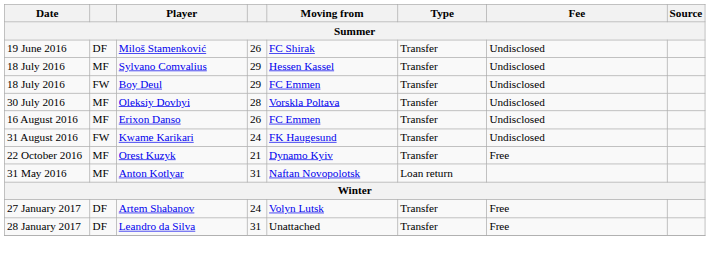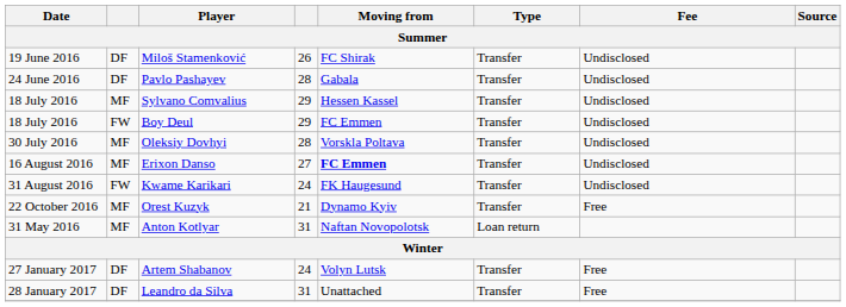+ row: 24 June 2016 | DF | Pavlo Pashayev | 28 | Gabala | Transfer | Undisclosed
Erixon Danso | column 4: 26 -> 27
Erixon Danso | Moving from: normal -> bold
